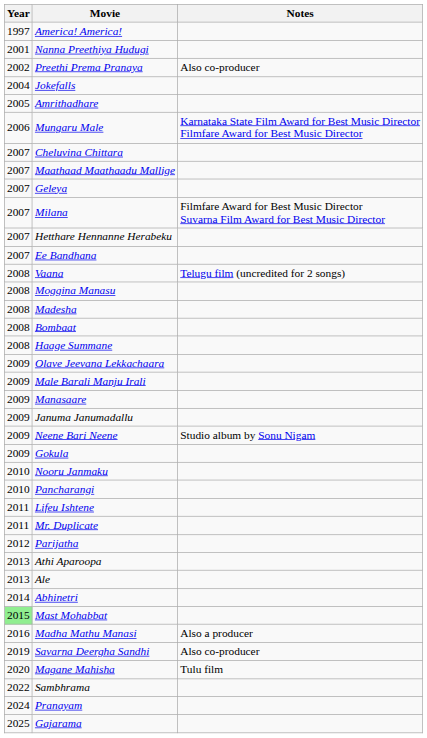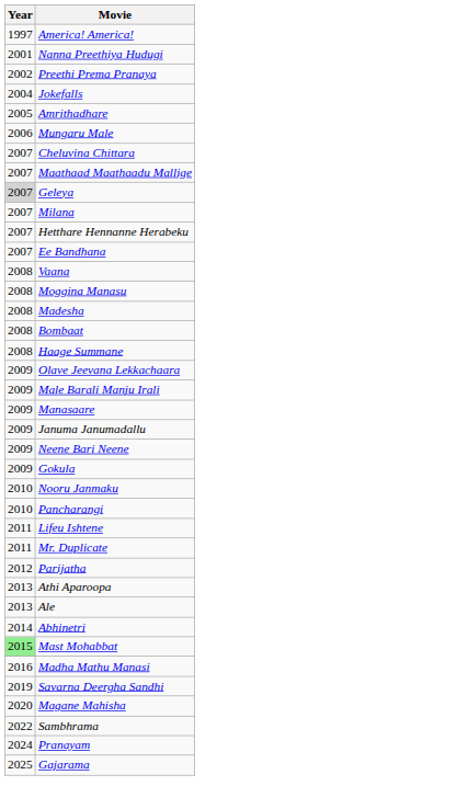- column: Notes | Also co-producer | Karnataka State Film Award for Best Music Director Filmfare Award for Best Music Director | Filmfare Award for Best Music Director Suvarna Film Award for Best Music Director | Telugu film (uncredited for 2 songs) | Studio album by Sonu Nigam | Also a producer | Also co-producer | Tulu film
Geleya | Year: no background -> lightgrey background
